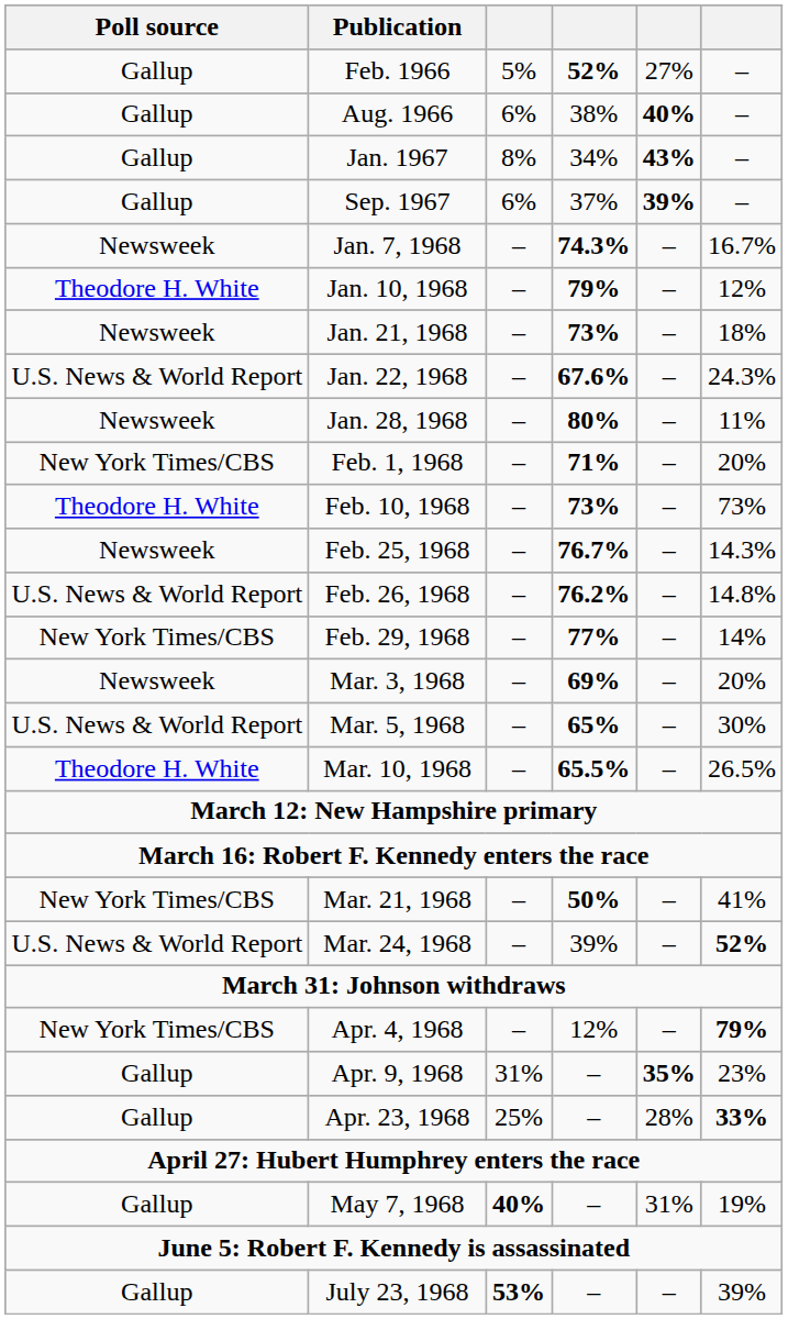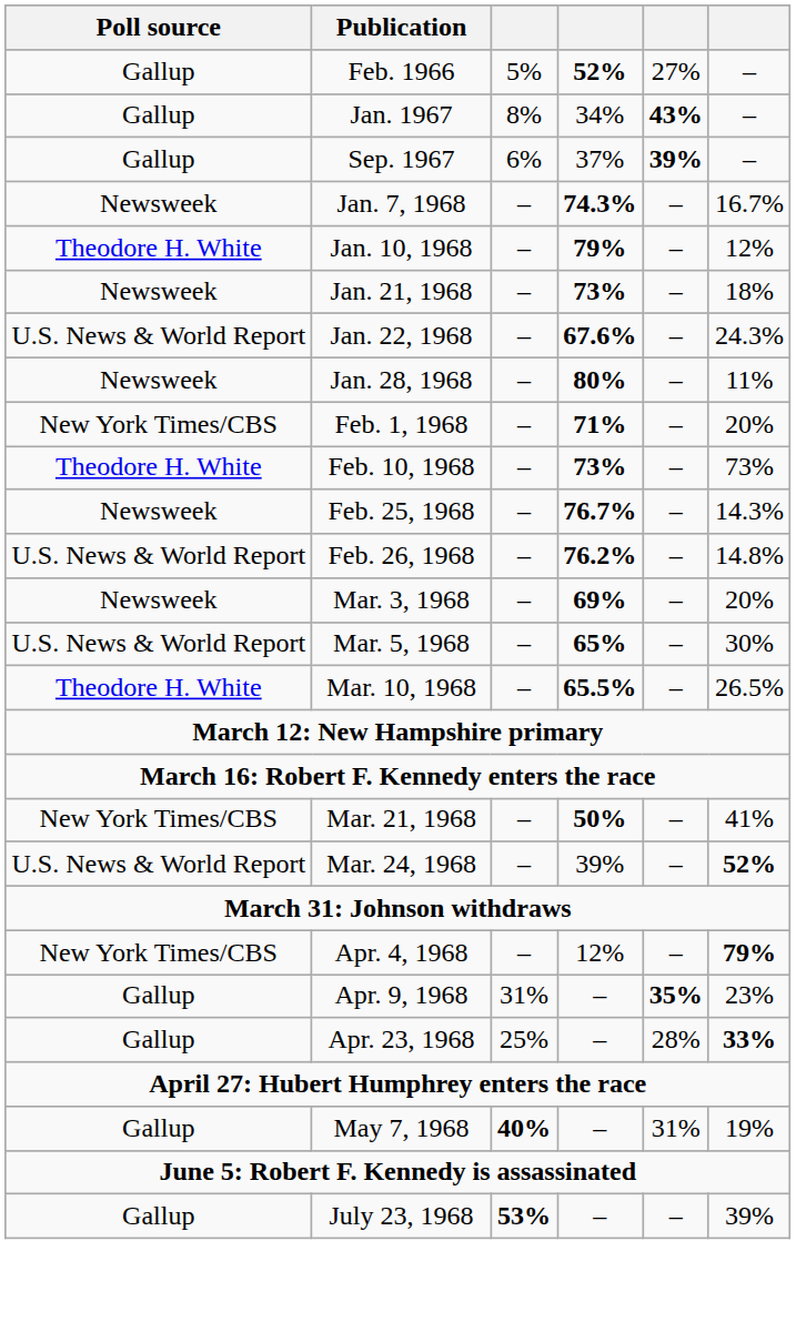- row: Gallup | Aug. 1966 | 6% | 38% | 40% | –
- row: New York Times/CBS | Feb. 29, 1968 | – | 77% | – | 14%
